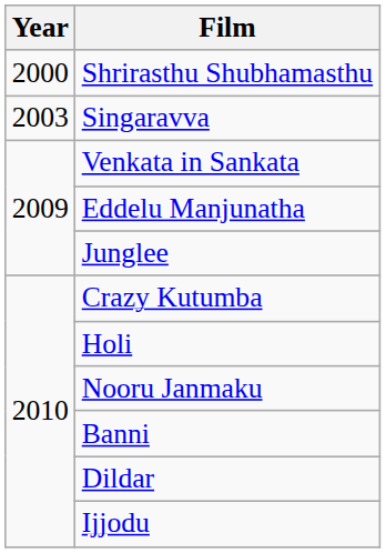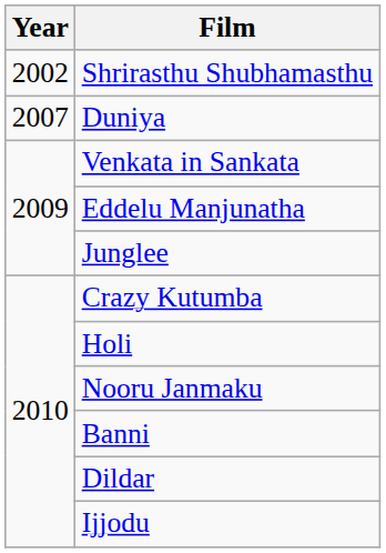Shrirasthu Shubhamasthu | Year: 2000 -> 2002
- row: 2003 | Singaravva
+ row: 2007 | Duniya
